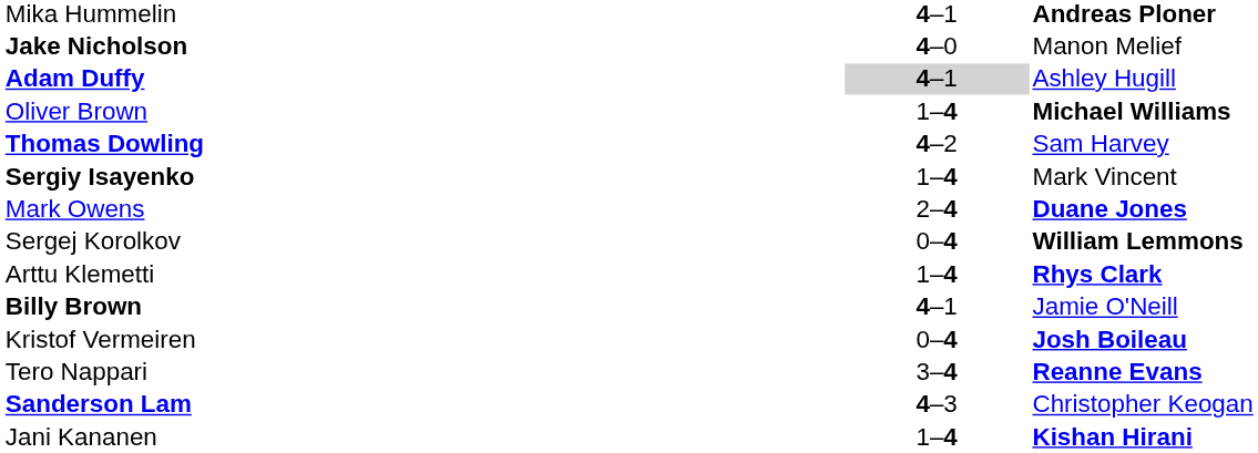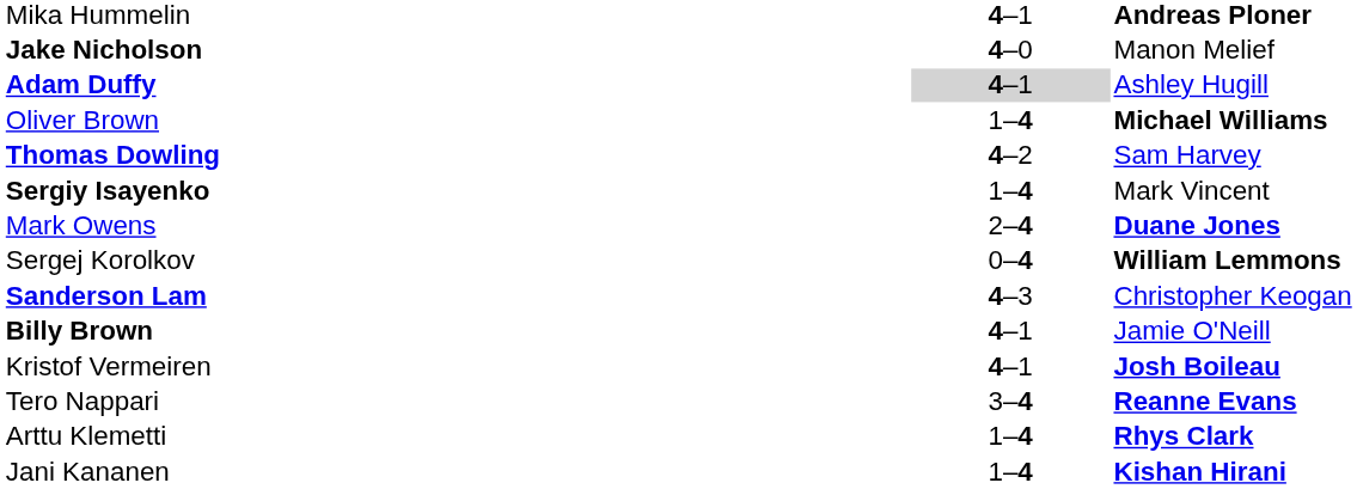rows swapped: Arttu Klemetti <-> Sanderson Lam
Kristof Vermeiren | column 2: 0–4 -> 4–1
